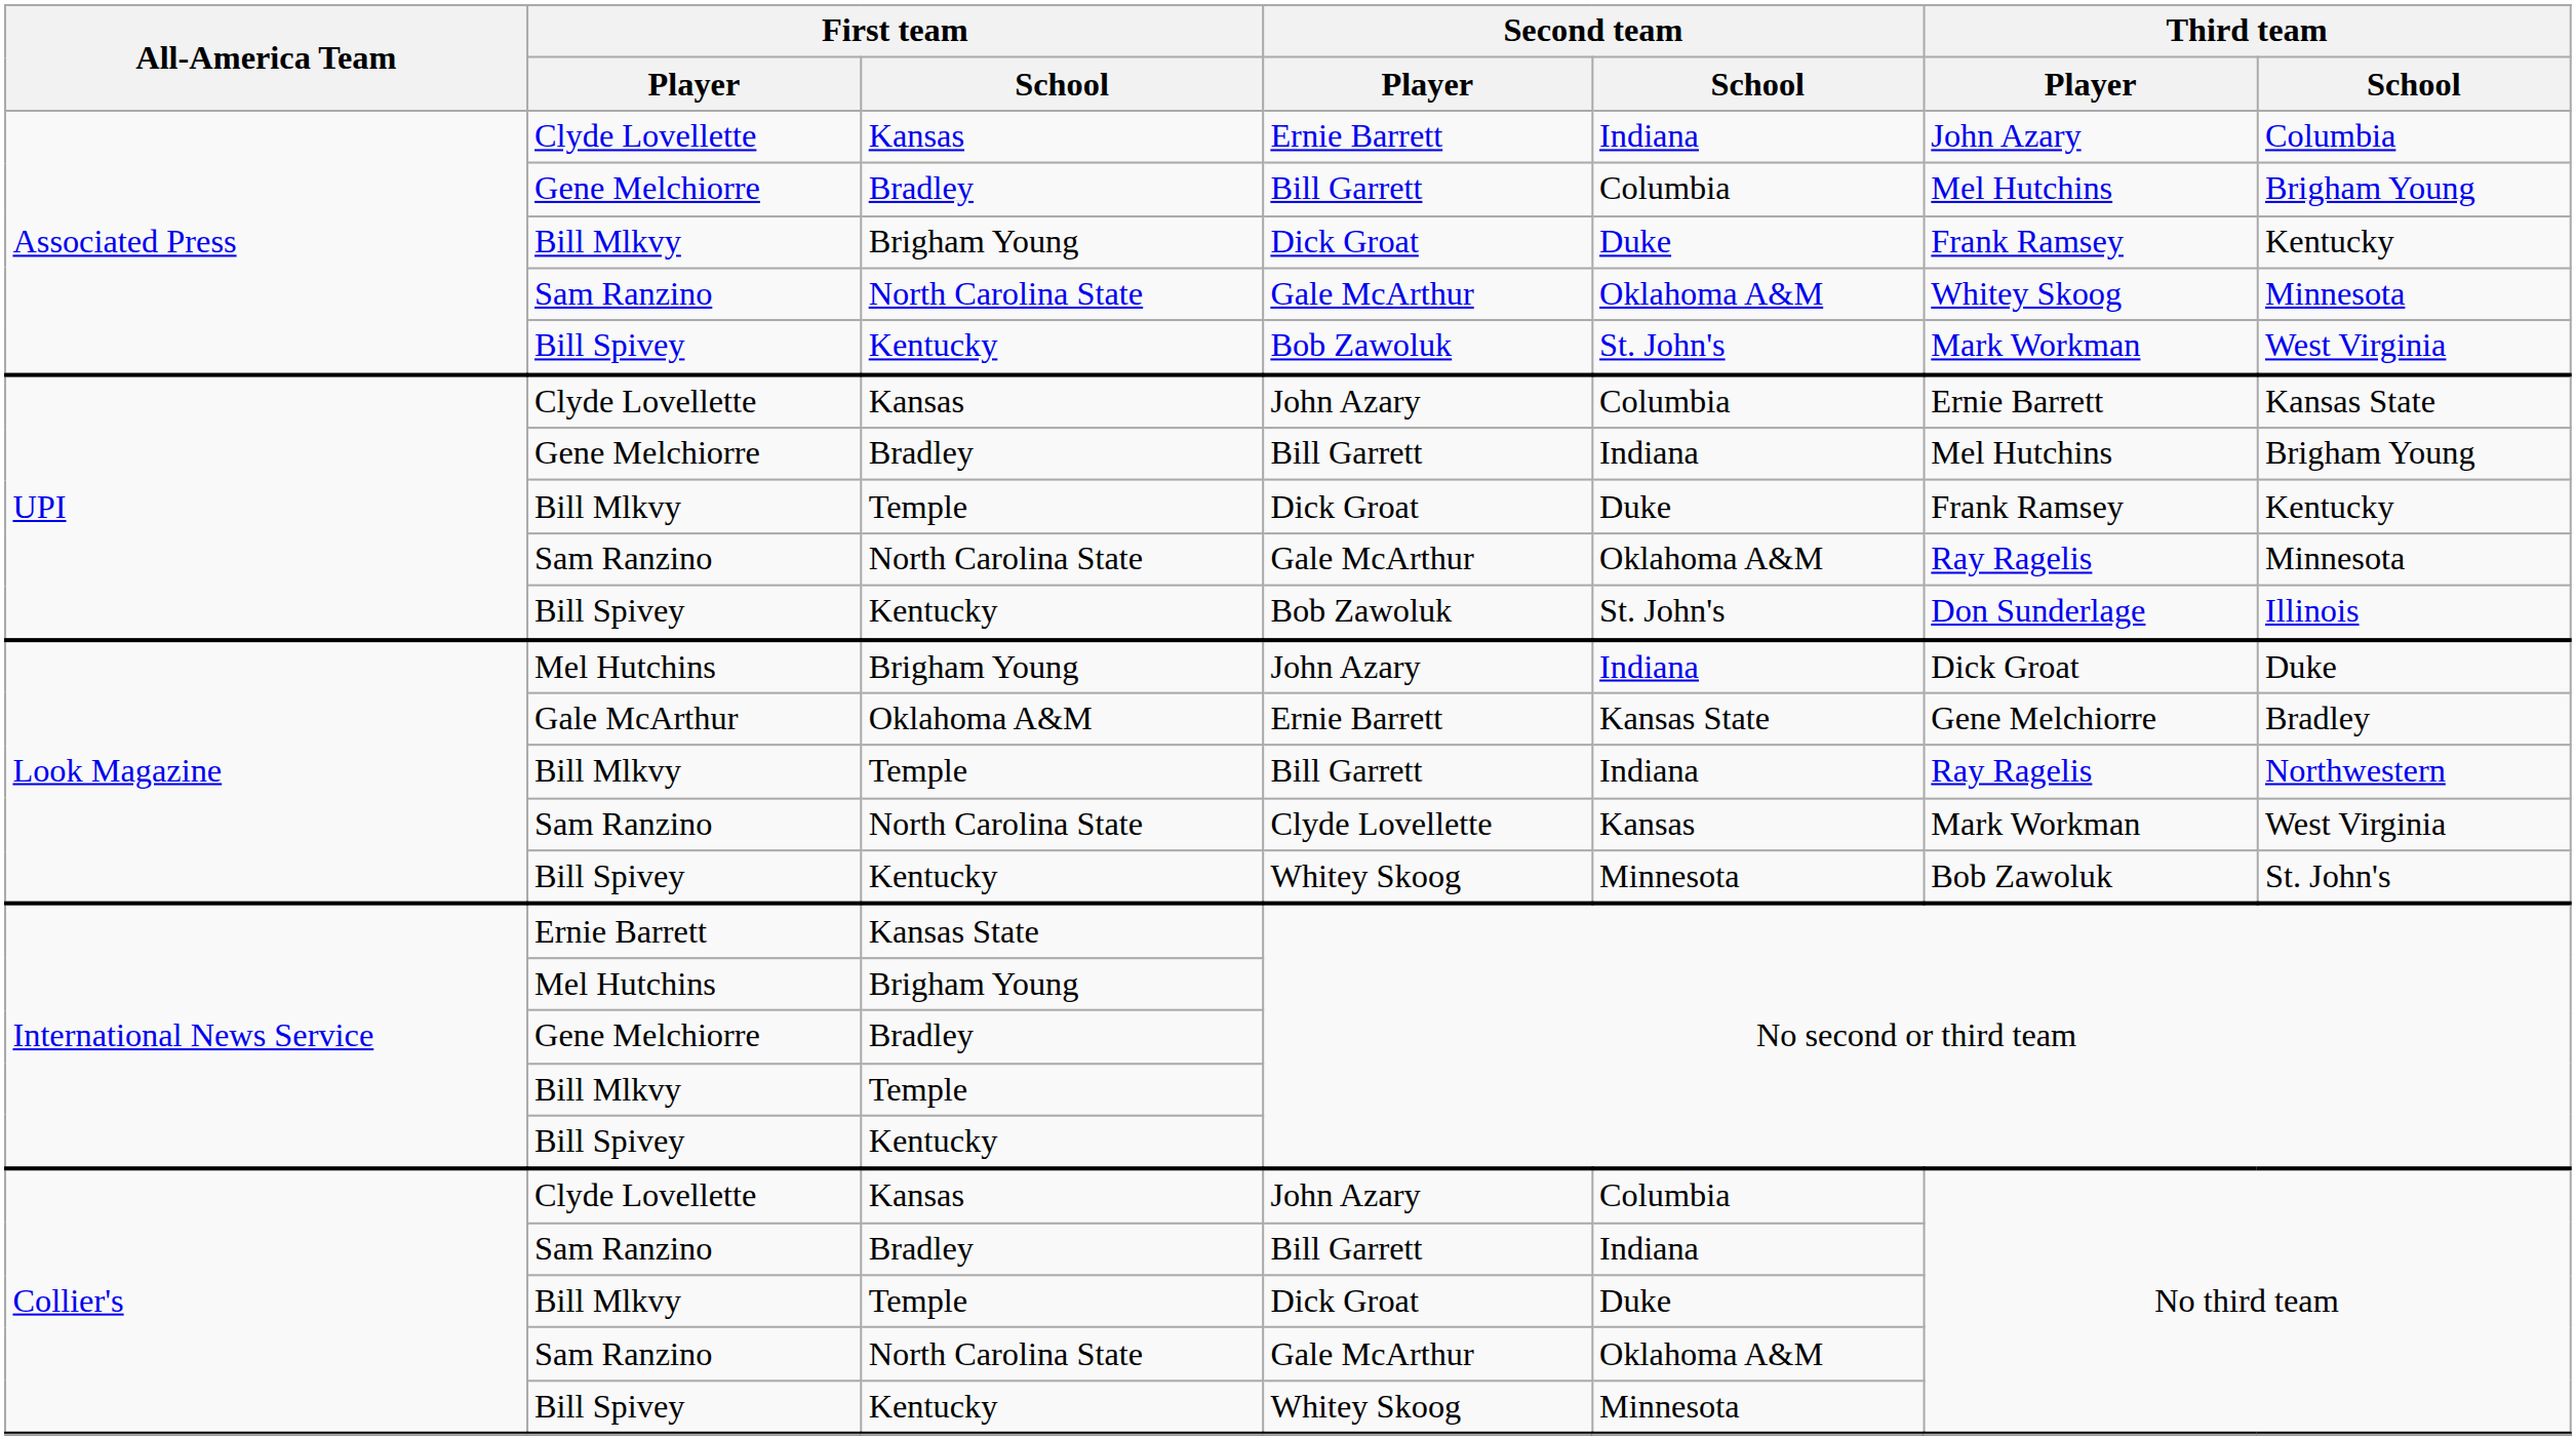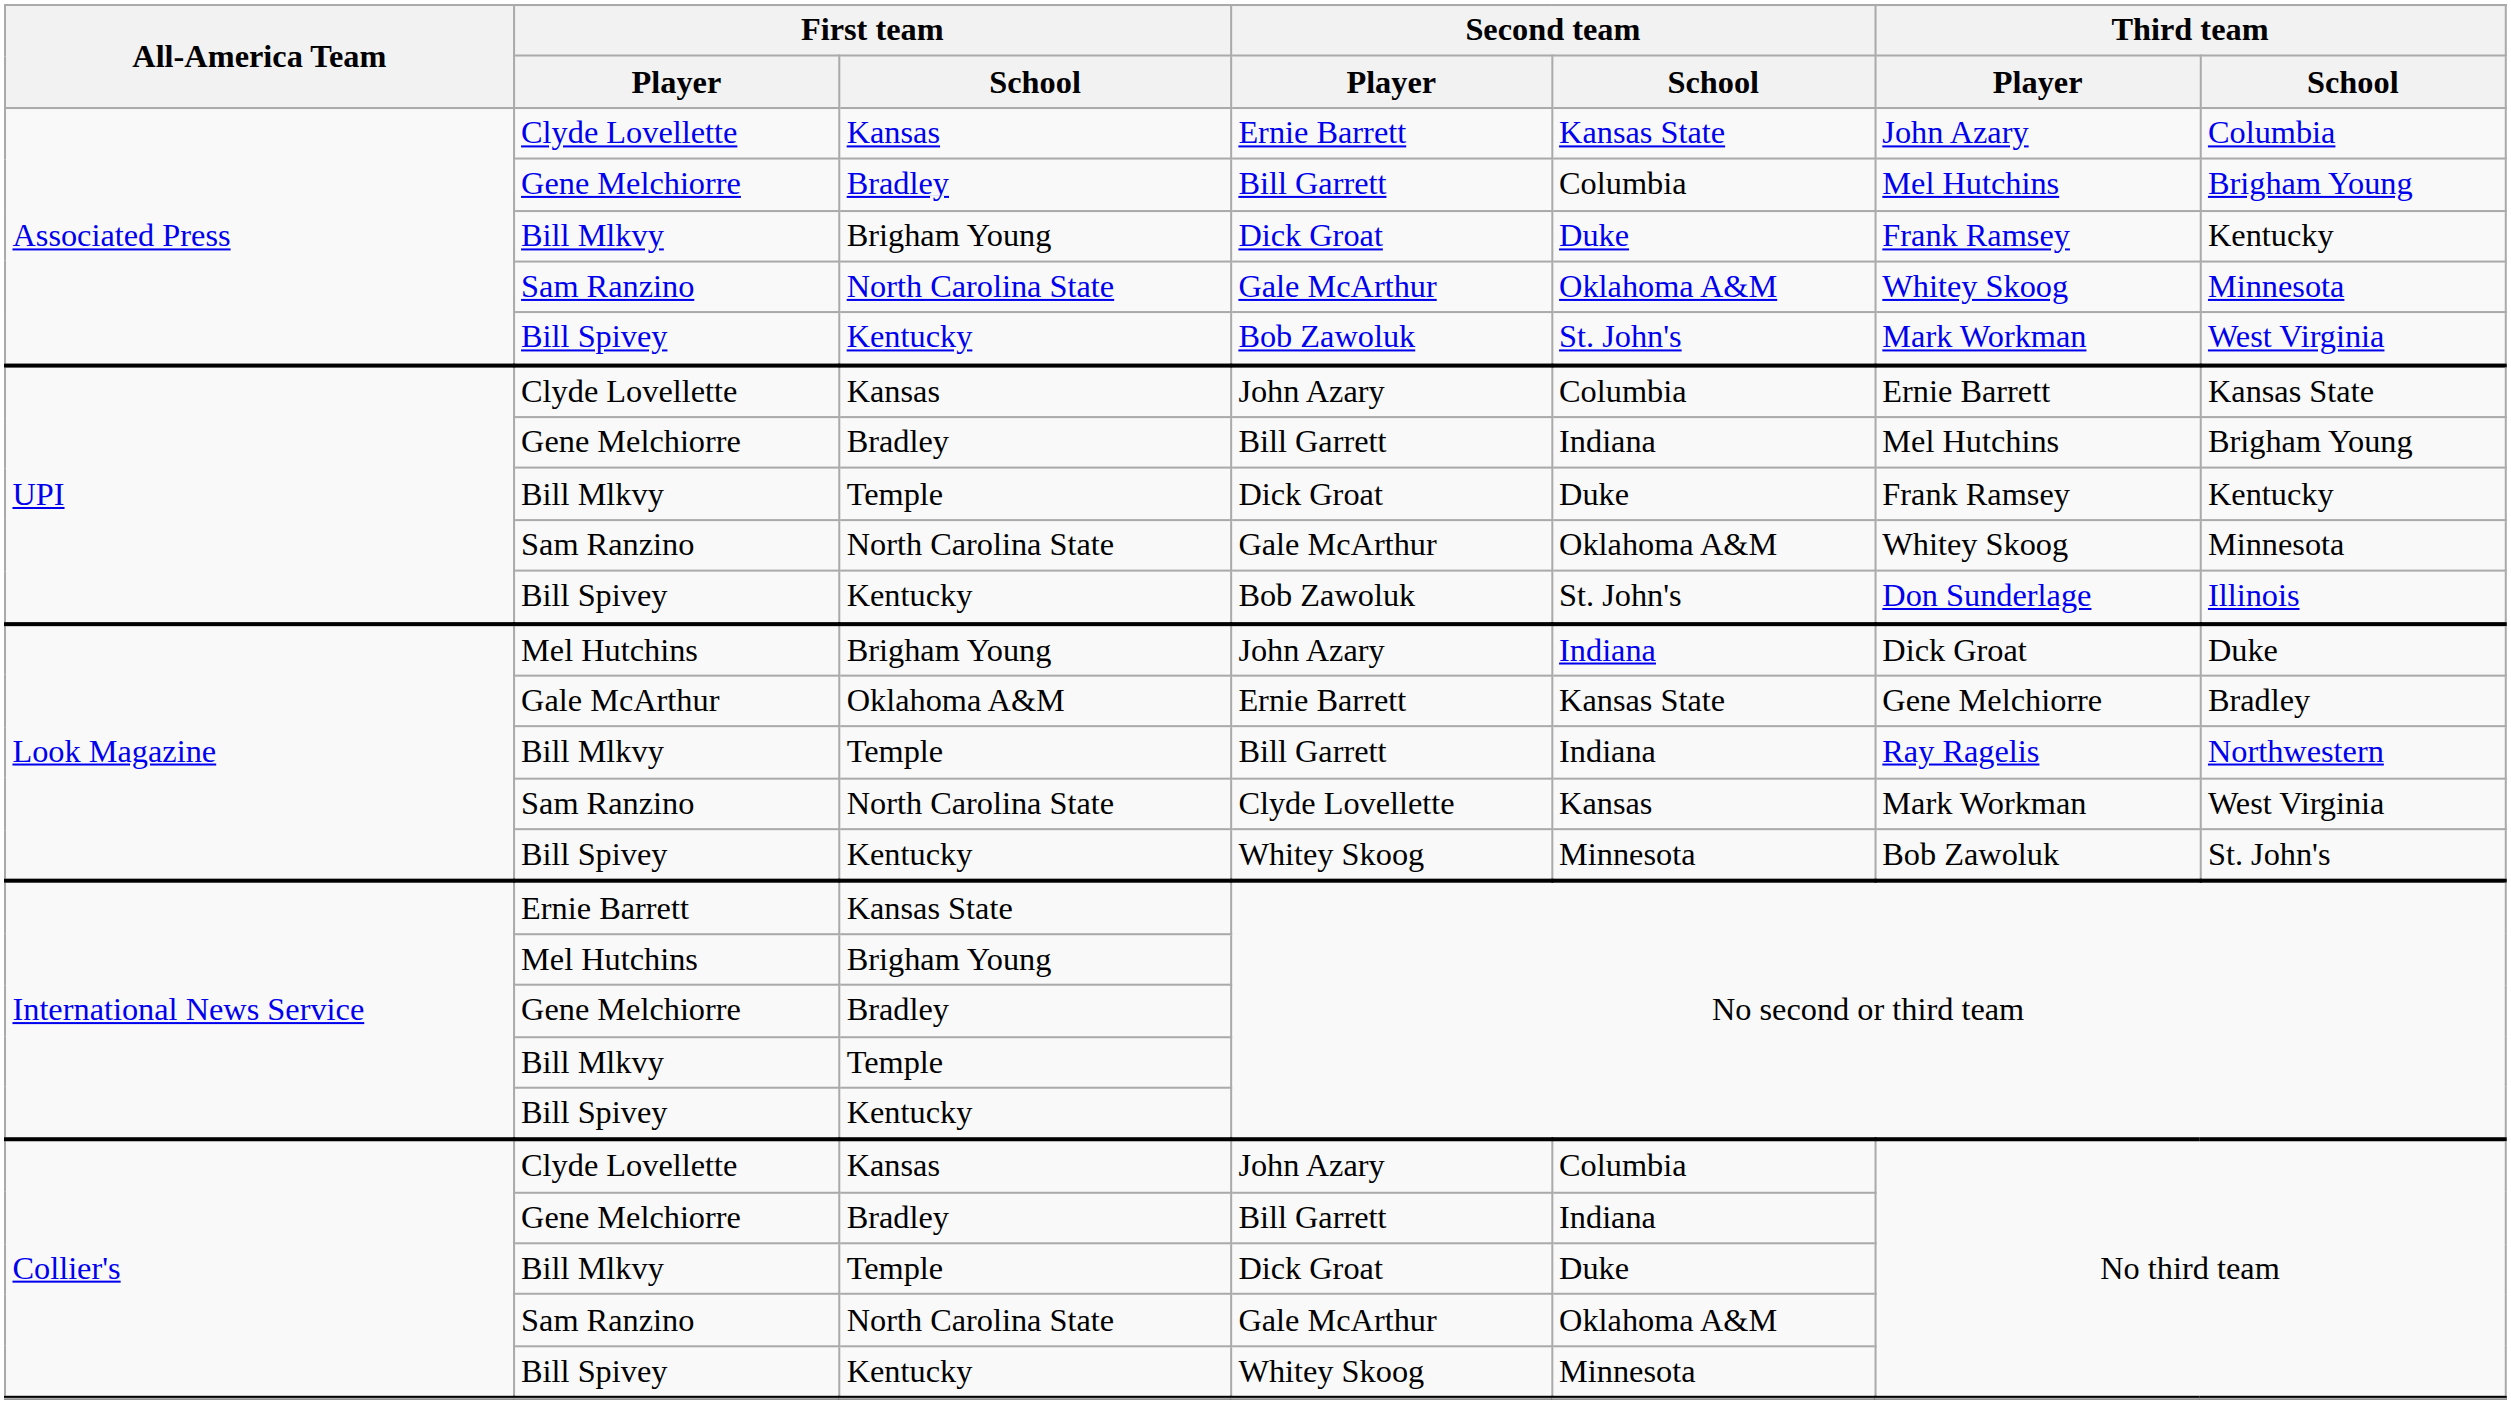Associated Press / Ernie Barrett | Second team / School: Indiana -> Kansas State
UPI / Gale McArthur | Third team / Player: Ray Ragelis -> Whitey Skoog
Collier's / Bill Garrett | First team / Player: Sam Ranzino -> Gene Melchiorre
